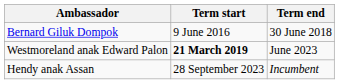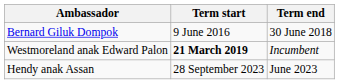Westmoreland anak Edward Palon | Term end: June 2023 -> Incumbent
Hendy anak Assan | Term end: Incumbent -> June 2023
